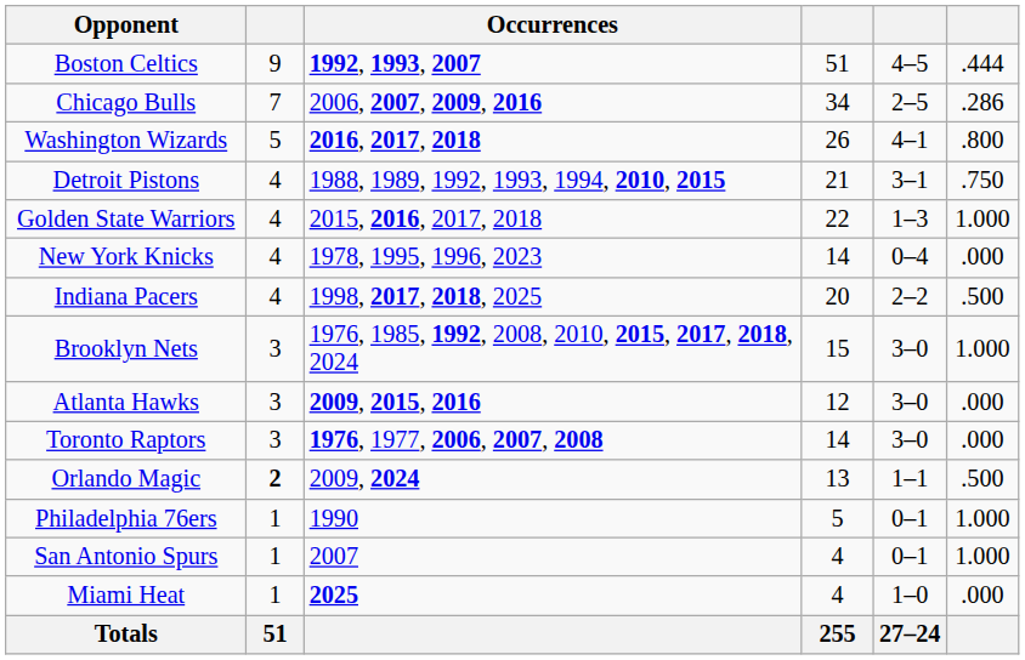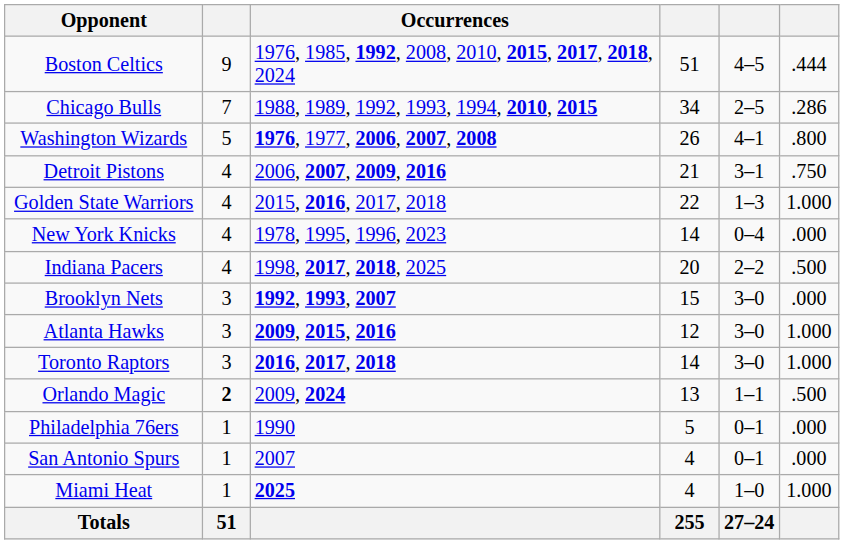Boston Celtics | Occurrences: 1992, 1993, 2007 -> 1976, 1985, 1992, 2008, 2010, 2015, 2017, 2018, 2024
Chicago Bulls | Occurrences: 2006, 2007, 2009, 2016 -> 1988, 1989, 1992, 1993, 1994, 2010, 2015
Washington Wizards | Occurrences: 2016, 2017, 2018 -> 1976, 1977, 2006, 2007, 2008
Detroit Pistons | Occurrences: 1988, 1989, 1992, 1993, 1994, 2010, 2015 -> 2006, 2007, 2009, 2016
Brooklyn Nets | Occurrences: 1976, 1985, 1992, 2008, 2010, 2015, 2017, 2018, 2024 -> 1992, 1993, 2007
Brooklyn Nets | column 6: 1.000 -> .000
Atlanta Hawks | column 6: .000 -> 1.000
Toronto Raptors | Occurrences: 1976, 1977, 2006, 2007, 2008 -> 2016, 2017, 2018
Toronto Raptors | column 6: .000 -> 1.000
Philadelphia 76ers | column 6: 1.000 -> .000
San Antonio Spurs | column 6: 1.000 -> .000
Miami Heat | column 6: .000 -> 1.000
